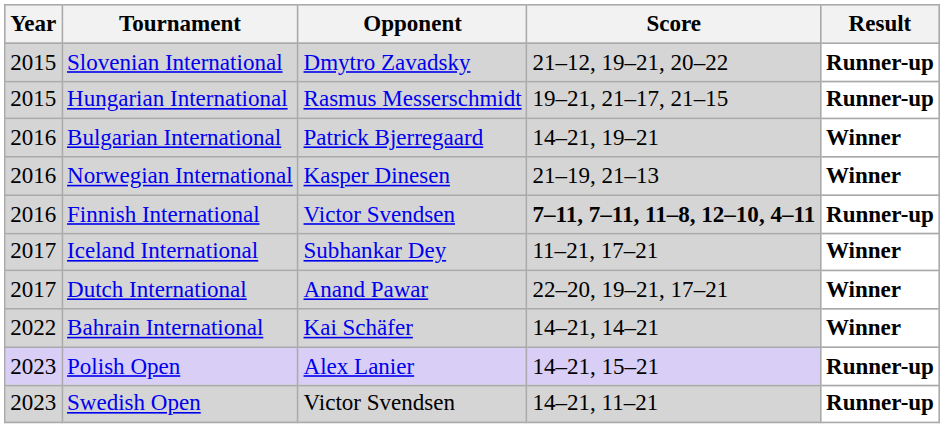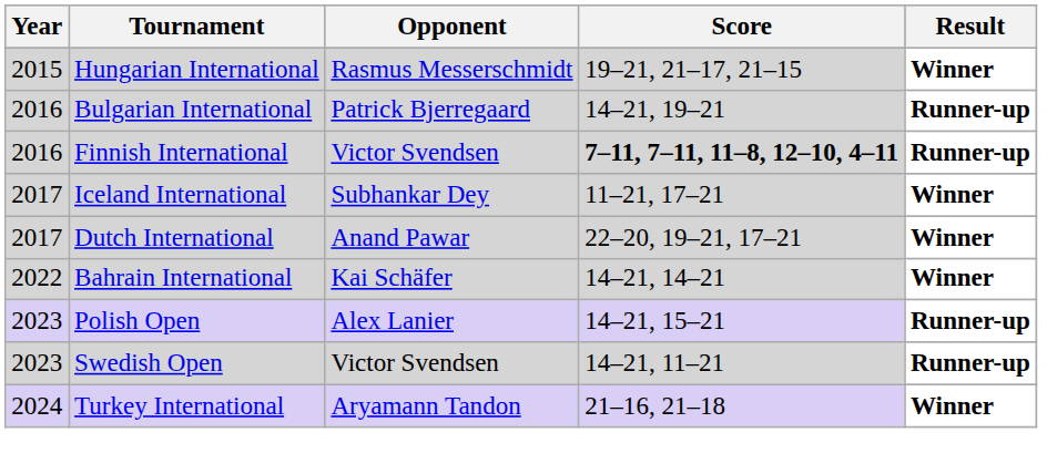- row: 2015 | Slovenian International | Dmytro Zavadsky | 21–12, 19–21, 20–22 | Runner-up
Hungarian International | Result: Runner-up -> Winner
Bulgarian International | Result: Winner -> Runner-up
- row: 2016 | Norwegian International | Kasper Dinesen | 21–19, 21–13 | Winner
+ row: 2024 | Turkey International | Aryamann Tandon | 21–16, 21–18 | Winner
